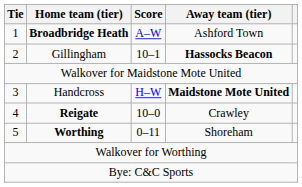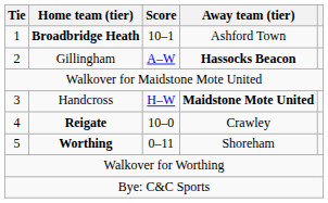Broadbridge Heath | Score: A–W -> 10–1
Gillingham | Score: 10–1 -> A–W
